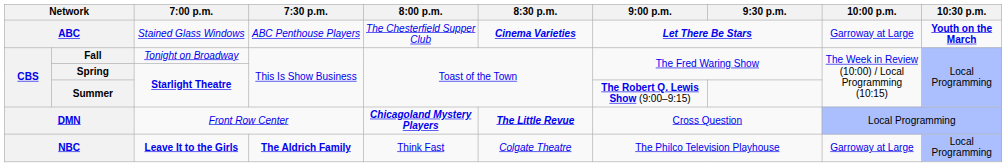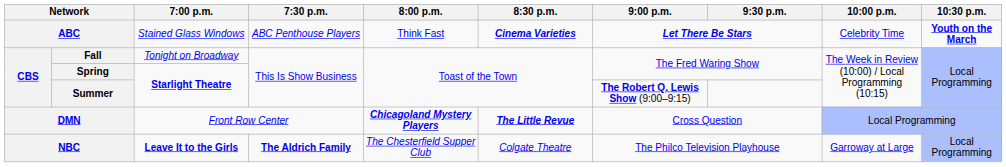ABC | 8:00 p.m.: The Chesterfield Supper Club -> Think Fast
ABC | 10:00 p.m.: Garroway at Large -> Celebrity Time
NBC | 8:00 p.m.: Think Fast -> The Chesterfield Supper Club
